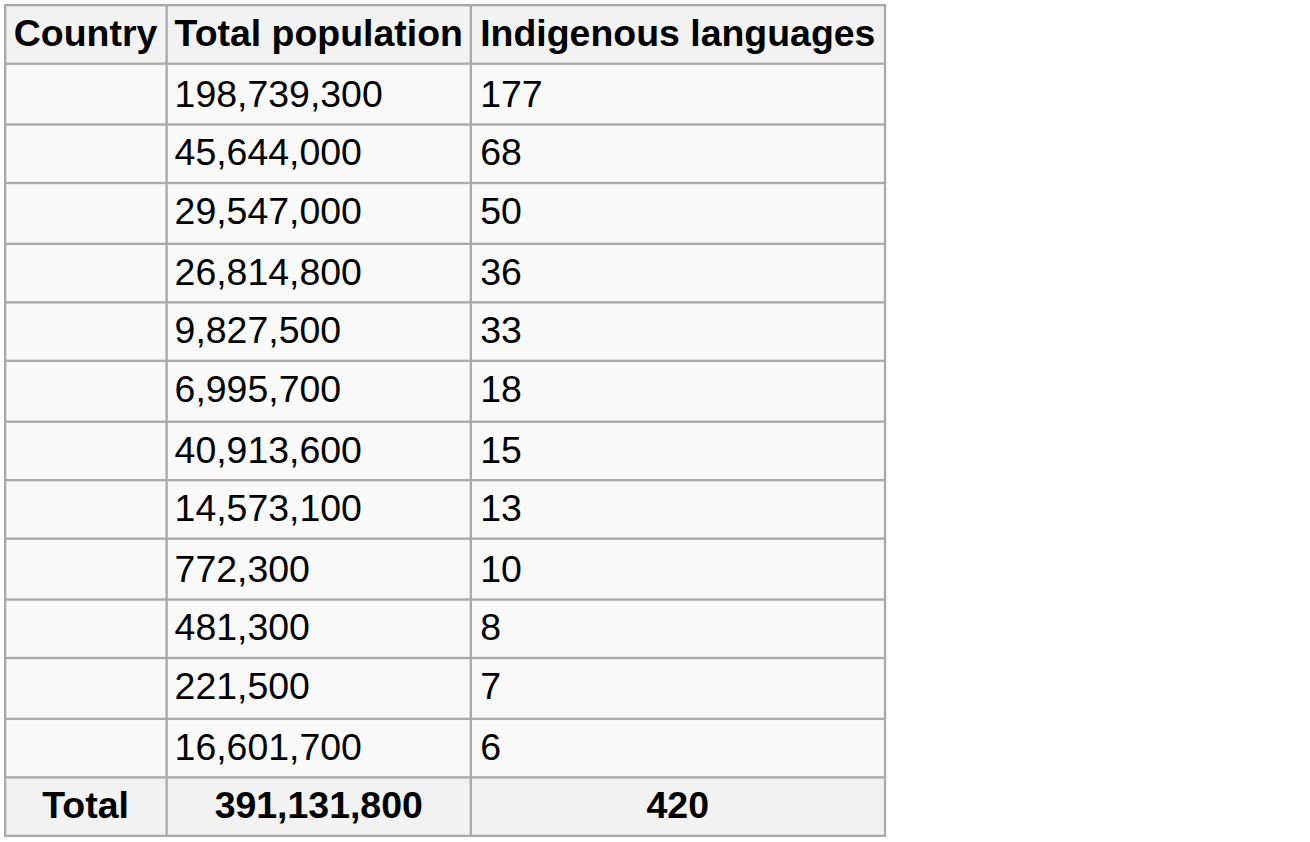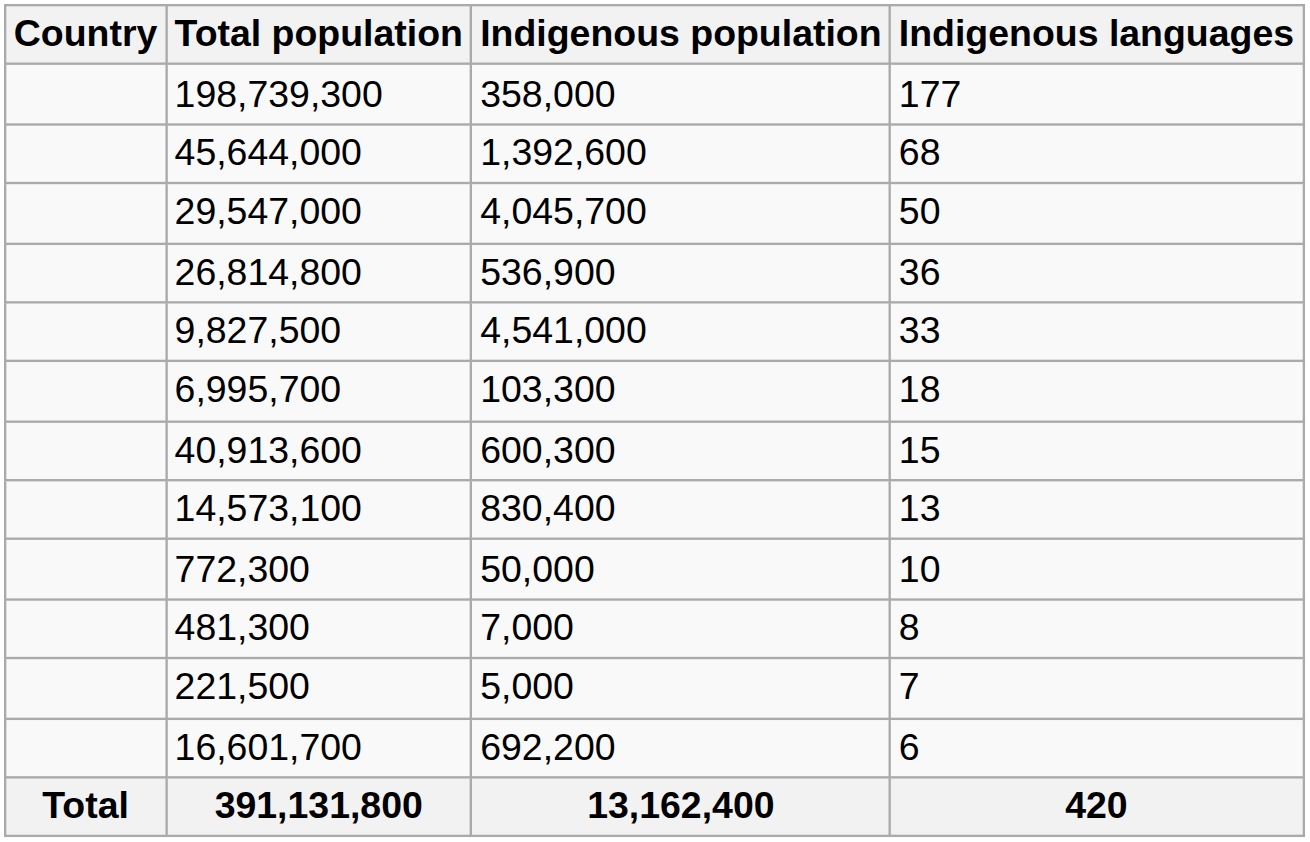+ column: Indigenous population | 358,000 | 1,392,600 | 4,045,700 | 536,900 | 4,541,000 | 103,300 | 600,300 | 830,400 | 50,000 | 7,000 | 5,000 | 692,200 | 13,162,400
